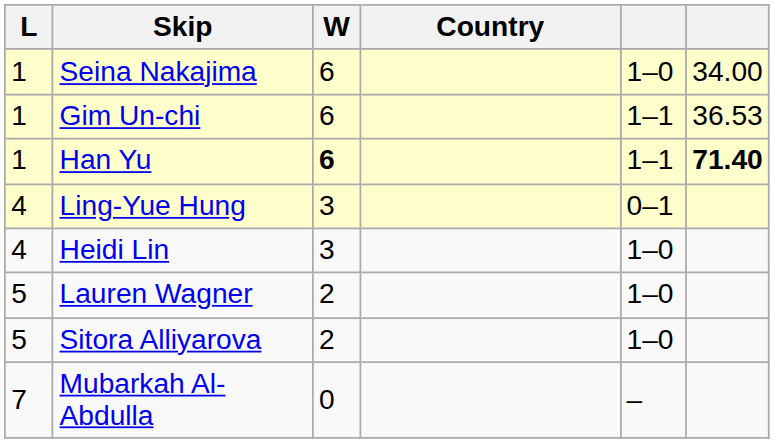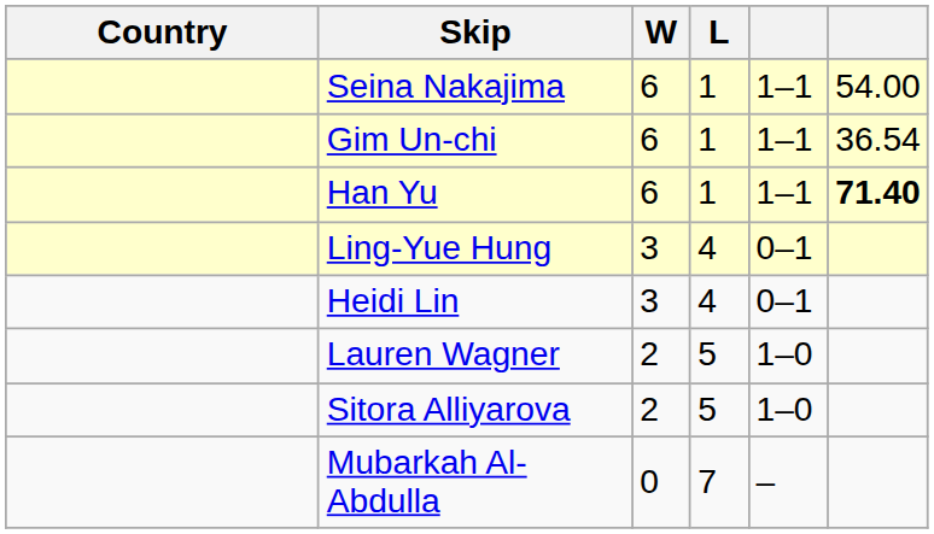columns swapped: Country <-> L
Seina Nakajima | column 5: 1–0 -> 1–1
Seina Nakajima | column 6: 34.00 -> 54.00
Gim Un-chi | column 6: 36.53 -> 36.54
Han Yu | W: bold -> normal
Heidi Lin | column 5: 1–0 -> 0–1
